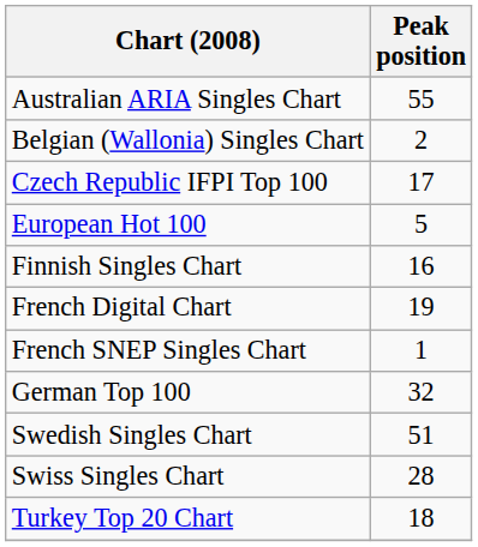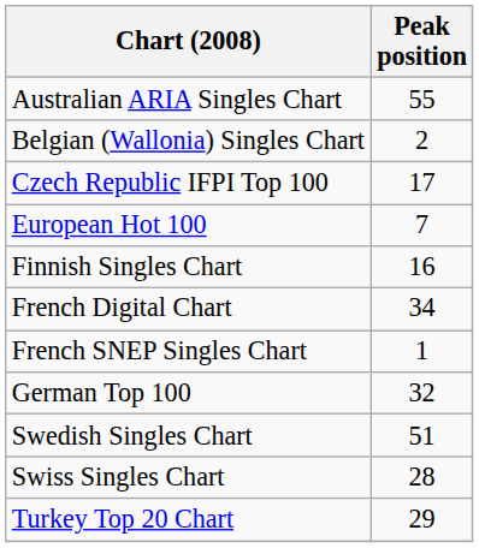European Hot 100 | Peak position: 5 -> 7
French Digital Chart | Peak position: 19 -> 34
Turkey Top 20 Chart | Peak position: 18 -> 29
